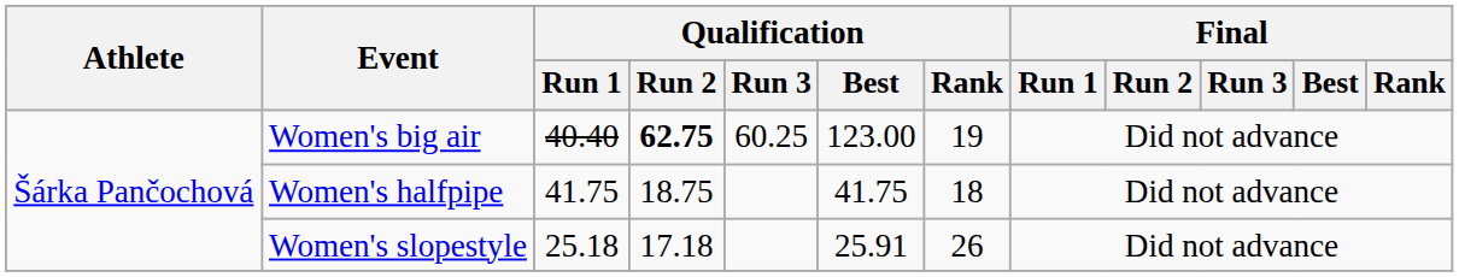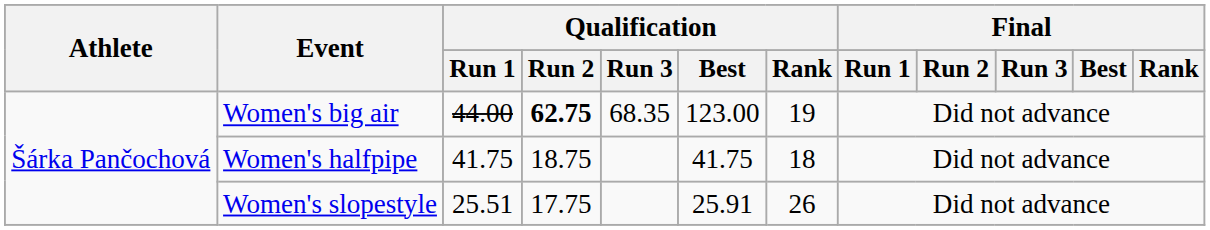Women's big air | Qualification / Run 1: 40.40 -> 44.00
Women's big air | Qualification / Run 3: 60.25 -> 68.35
Women's slopestyle | Qualification / Run 1: 25.18 -> 25.51
Women's slopestyle | Qualification / Run 2: 17.18 -> 17.75
